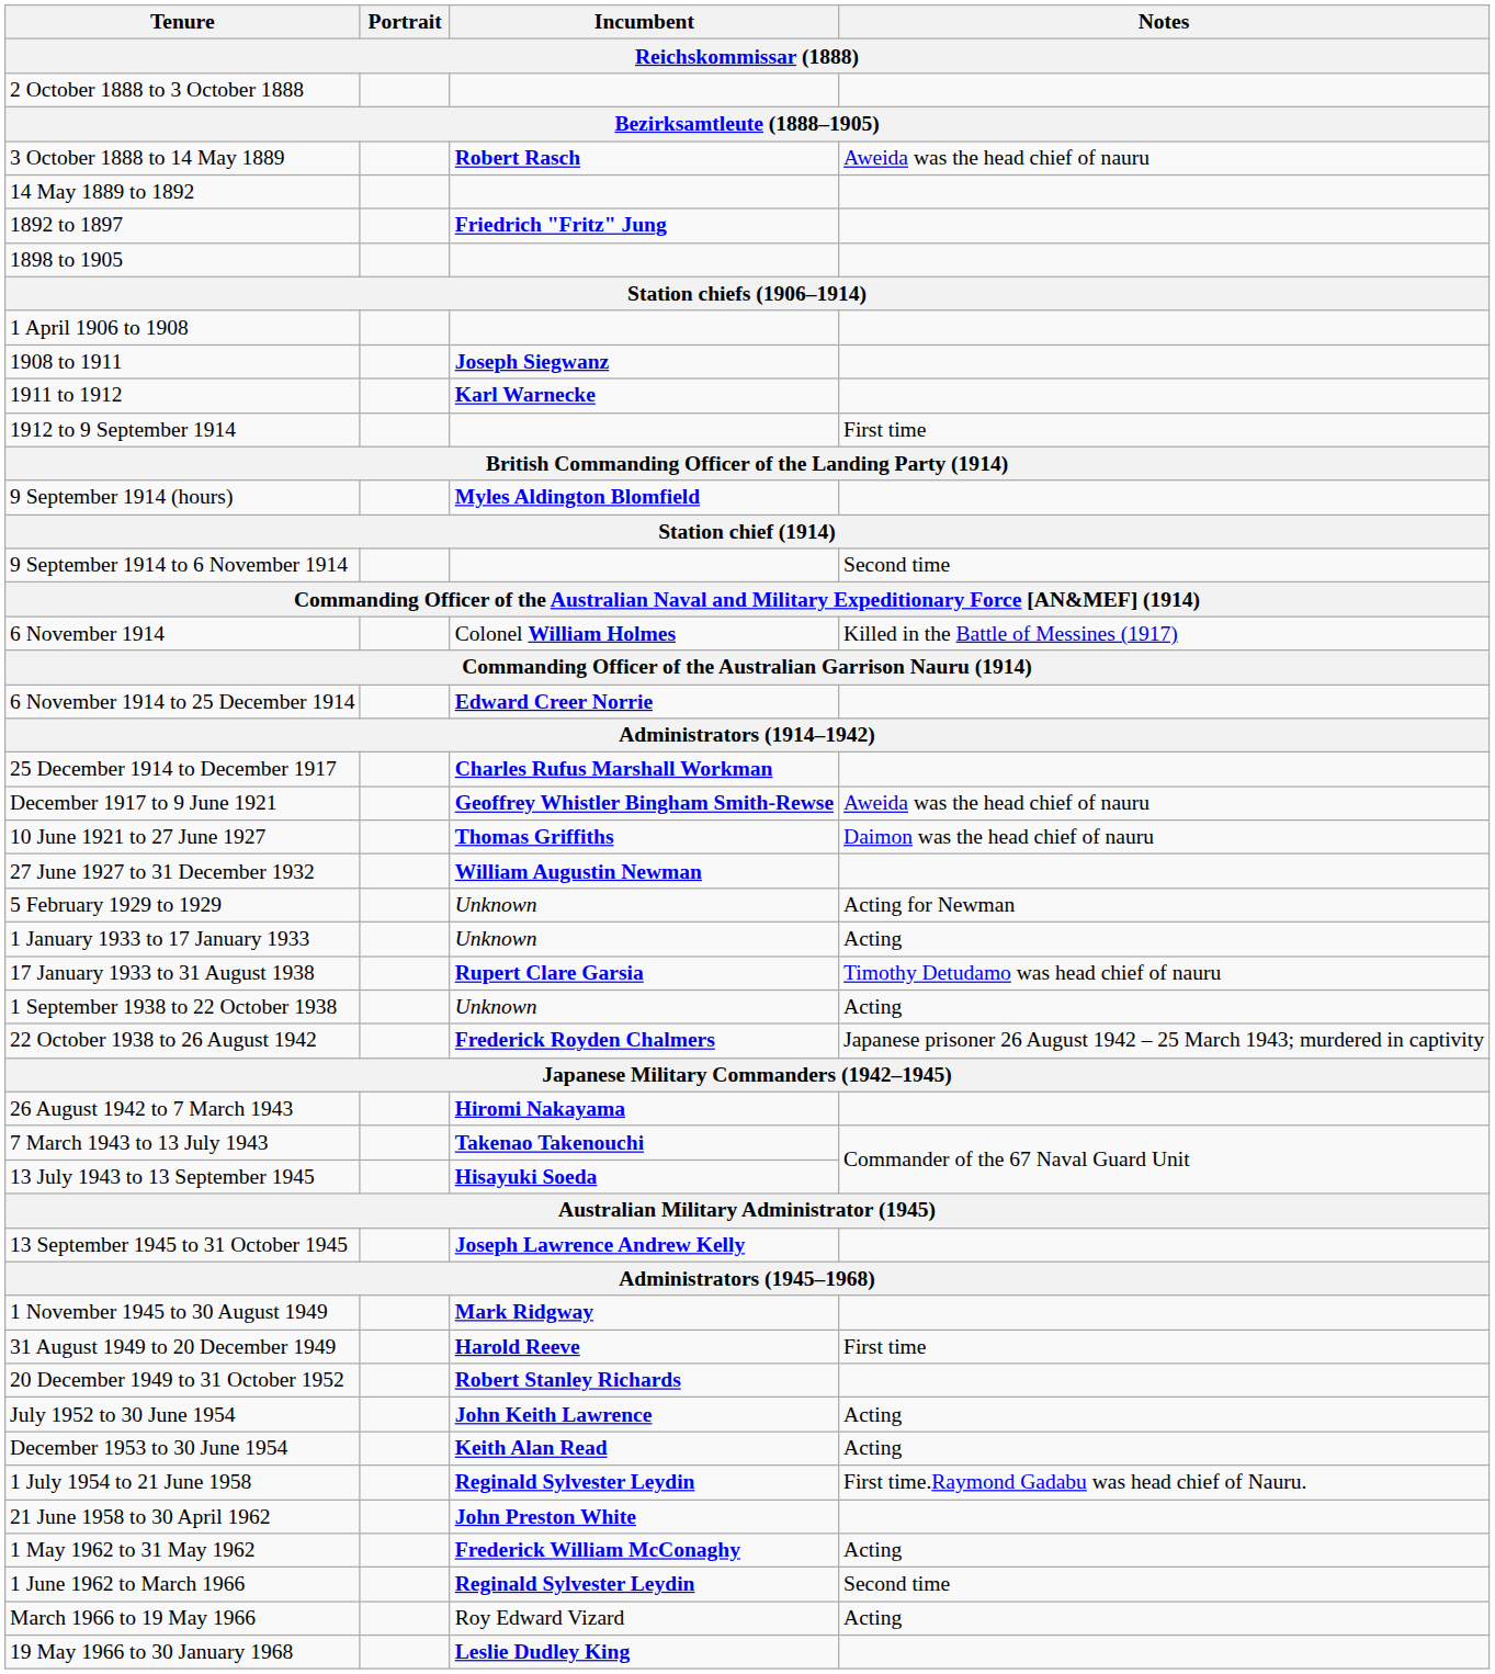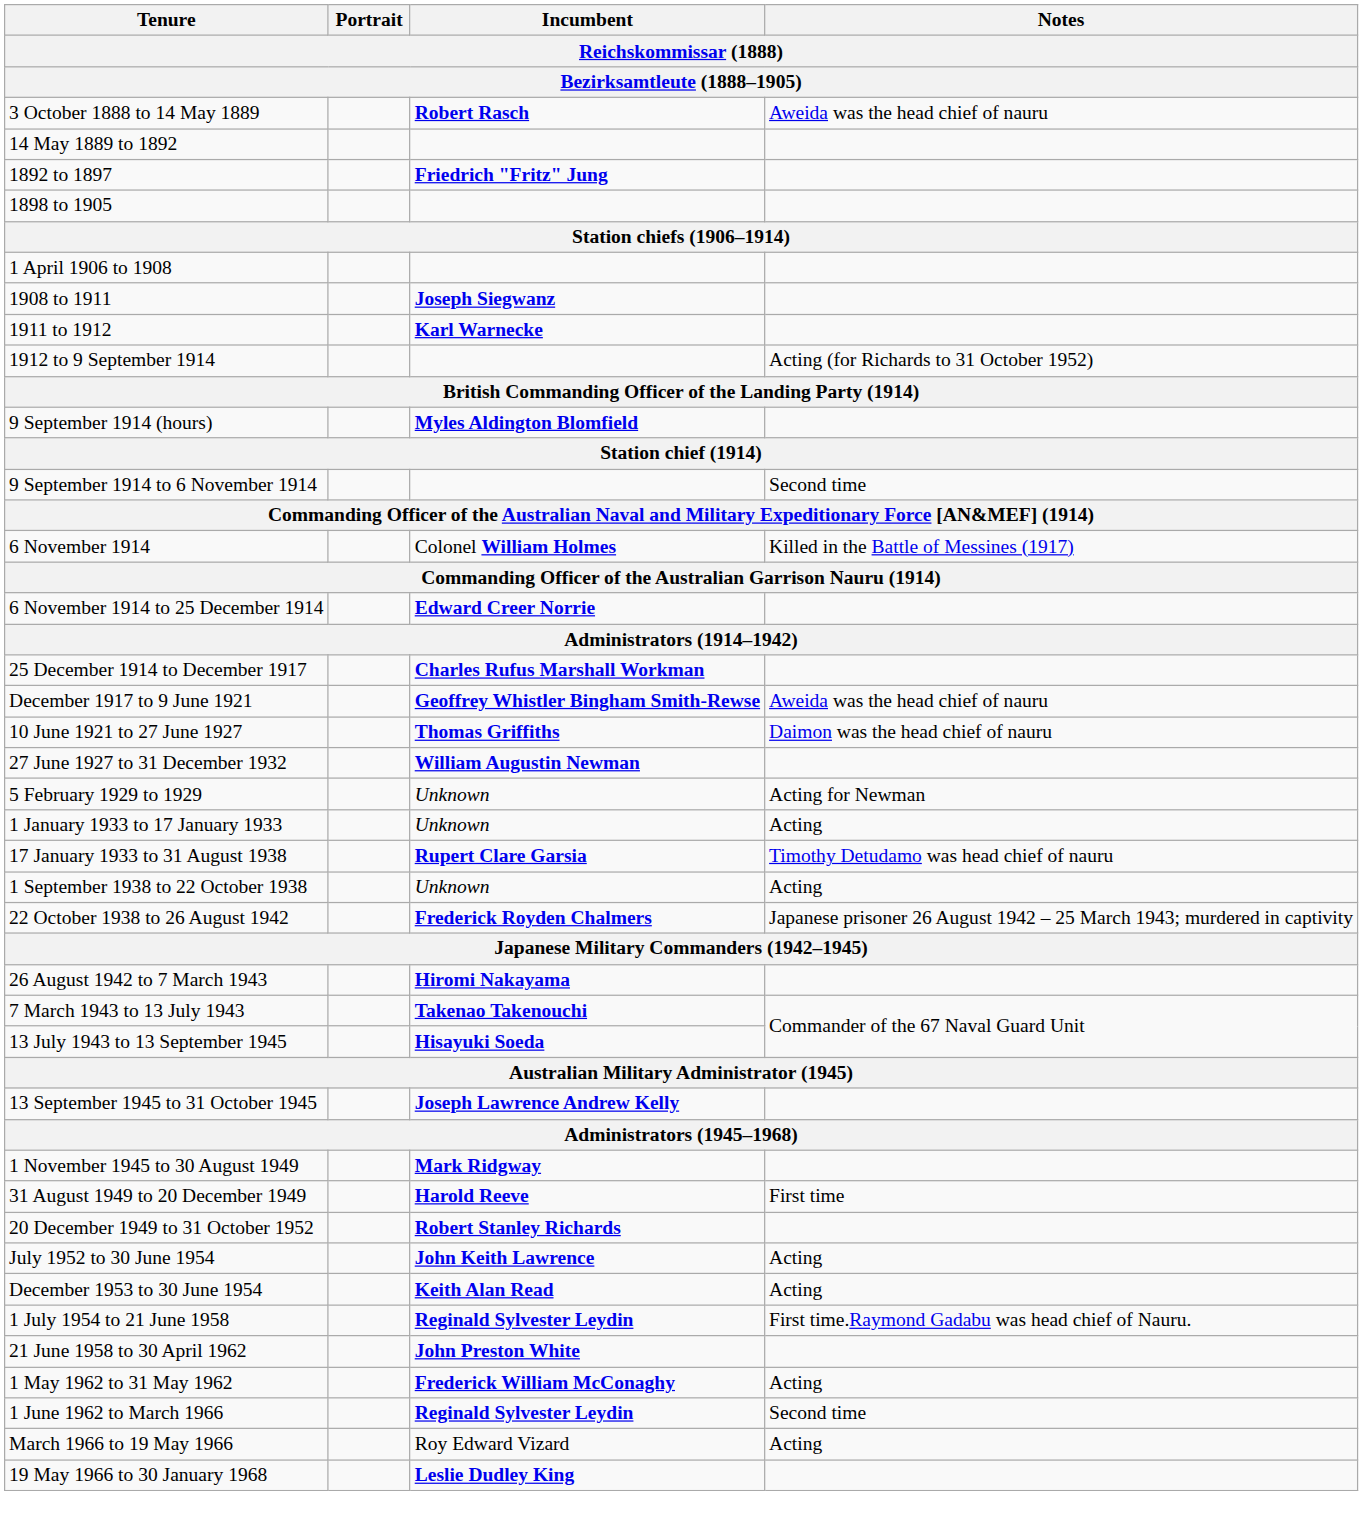- row: 2 October 1888 to 3 October 1888
1912 to 9 September 1914 | Notes: First time -> Acting (for Richards to 31 October 1952)
